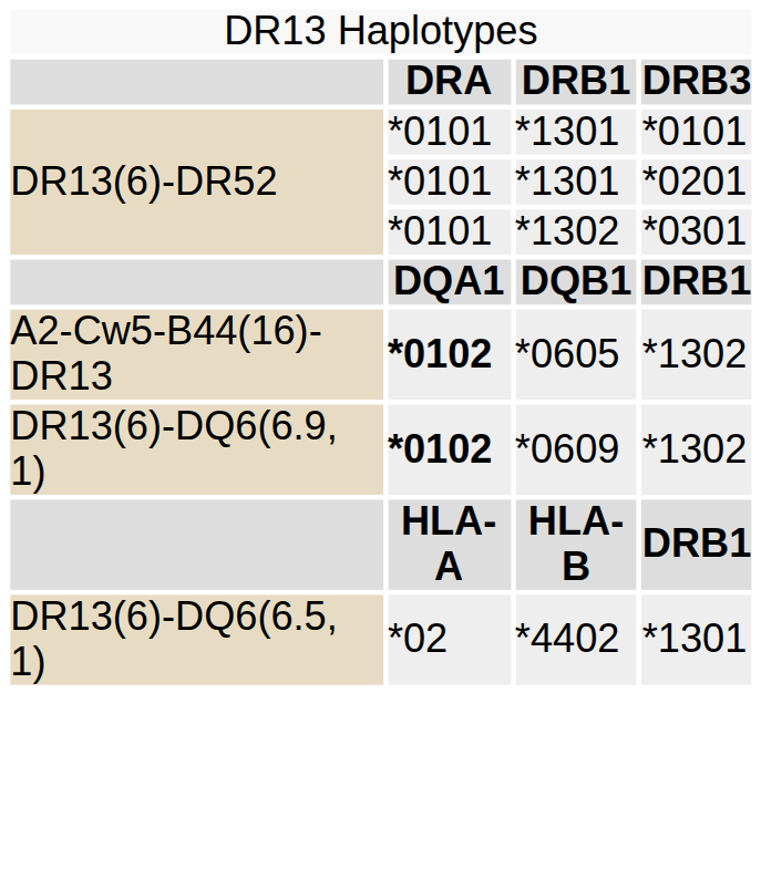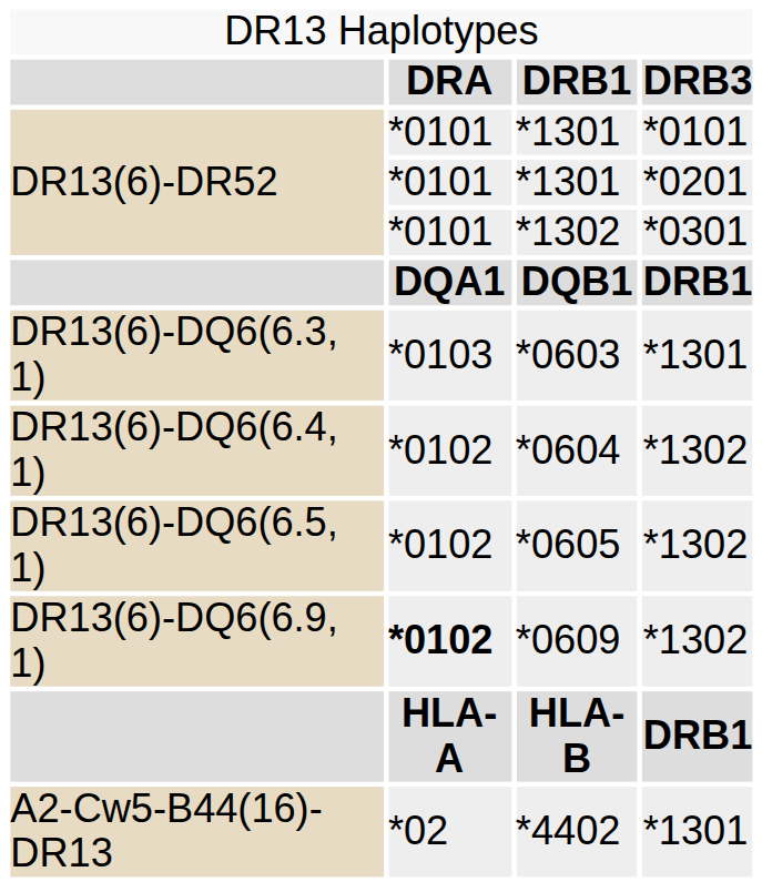+ row: DR13(6)-DQ6(6.3, 1) | *0103 | *0603 | *1301
+ row: DR13(6)-DQ6(6.4, 1) | *0102 | *0604 | *1302
*0605 | column 1: A2-Cw5-B44(16)-DR13 -> DR13(6)-DQ6(6.5, 1)
*0605 | column 2: bold -> normal
*4402 | column 1: DR13(6)-DQ6(6.5, 1) -> A2-Cw5-B44(16)-DR13
